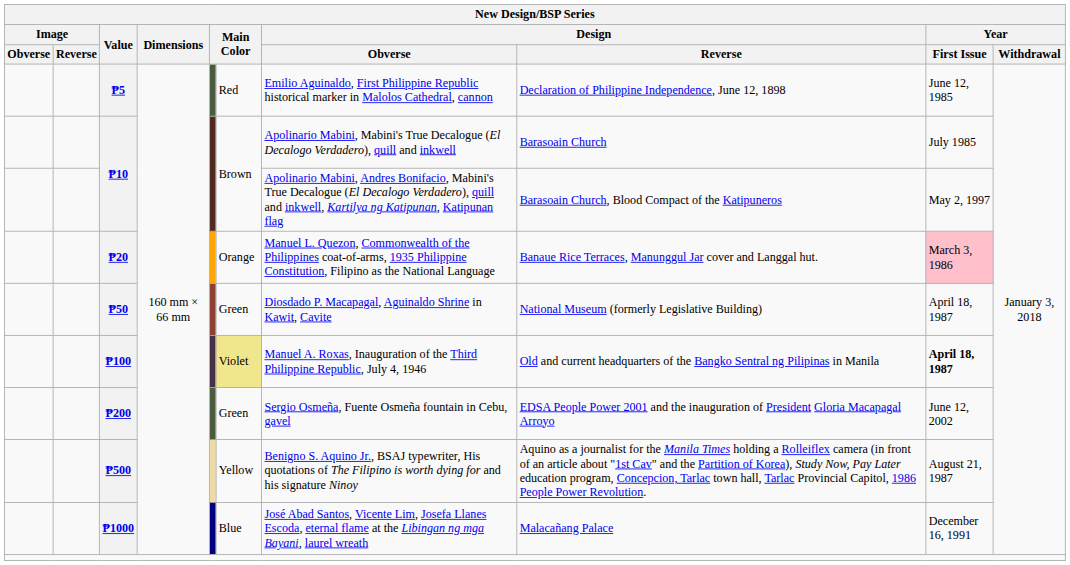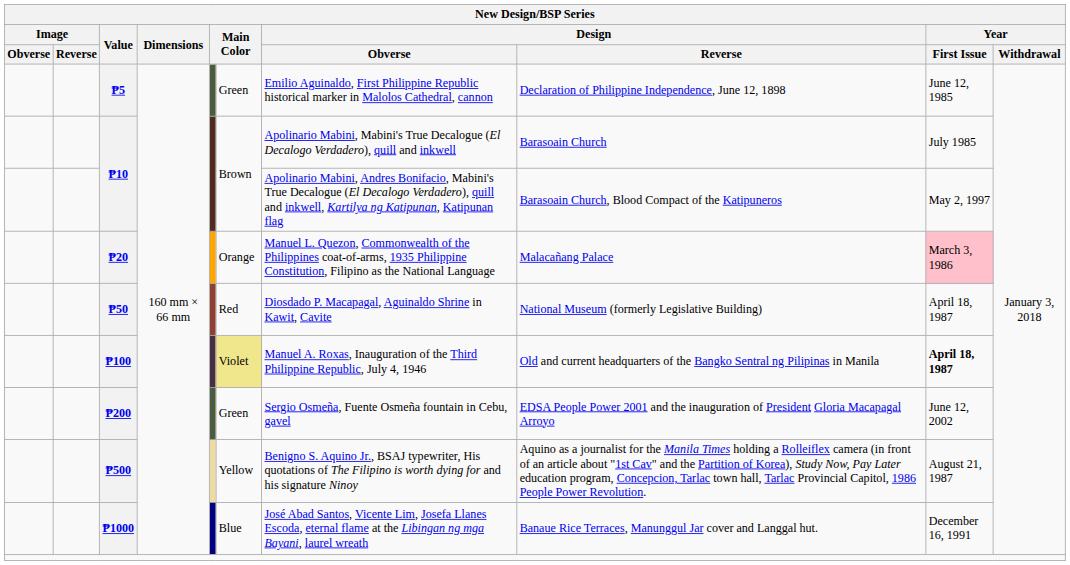₱5 | column 6: Red -> Green
₱20 | Design / Reverse: Banaue Rice Terraces, Manunggul Jar cover and Langgal hut. -> Malacañang Palace
₱50 | column 6: Green -> Red
₱1000 | Design / Reverse: Malacañang Palace -> Banaue Rice Terraces, Manunggul Jar cover and Langgal hut.
